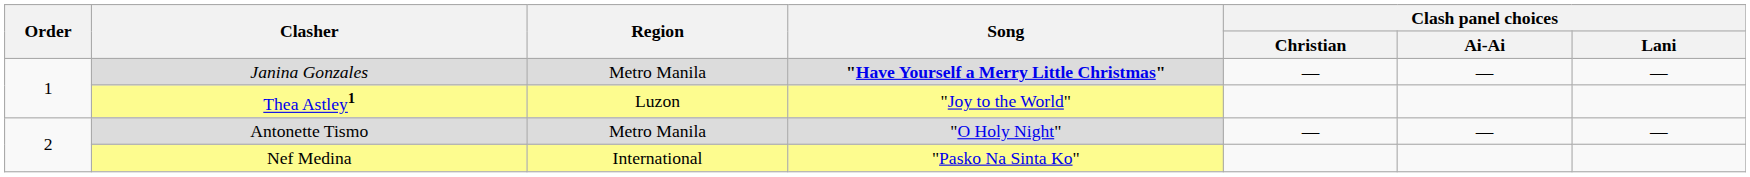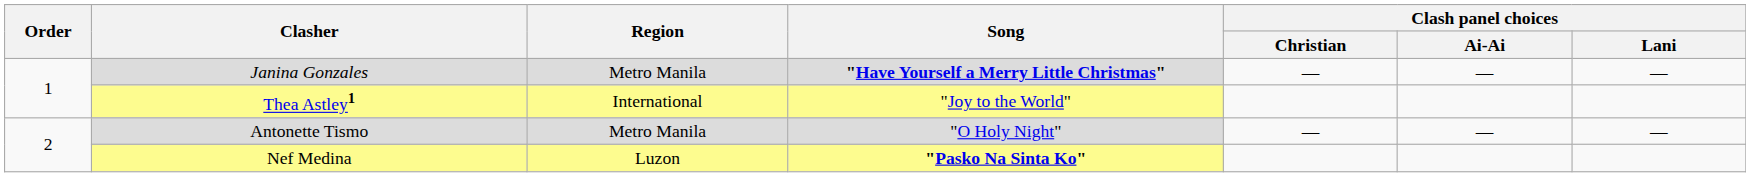Thea Astley1 | Region: Luzon -> International
Nef Medina | Region: International -> Luzon
Nef Medina | Song: normal -> bold
